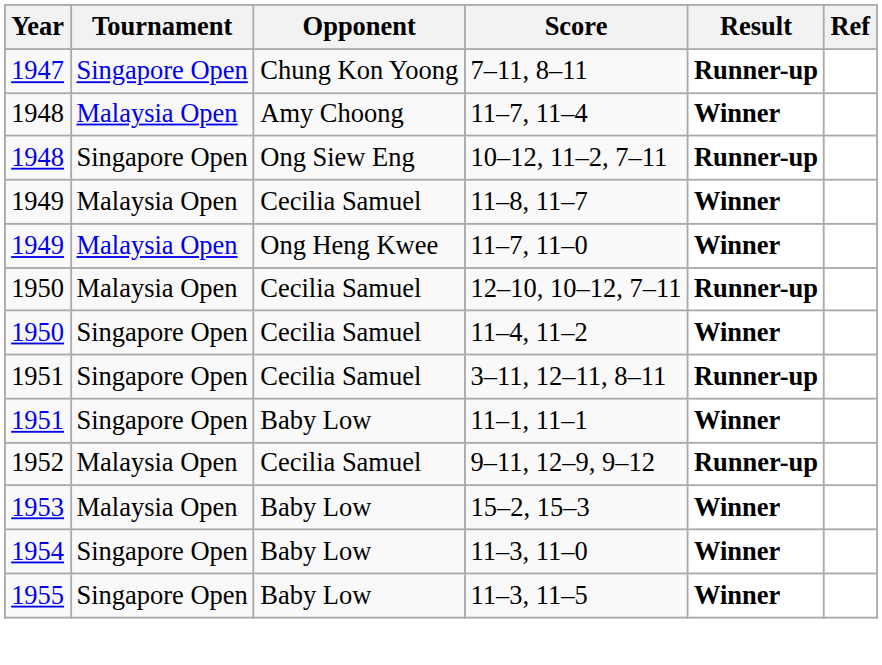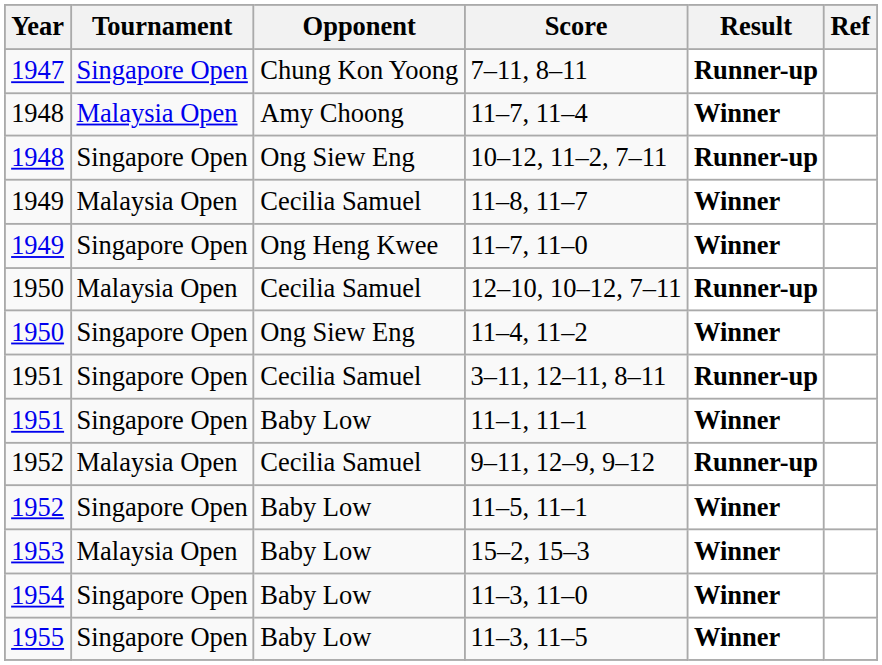11–7, 11–0 | Tournament: Malaysia Open -> Singapore Open
11–4, 11–2 | Opponent: Cecilia Samuel -> Ong Siew Eng
+ row: 1952 | Singapore Open | Baby Low | 11–5, 11–1 | Winner
